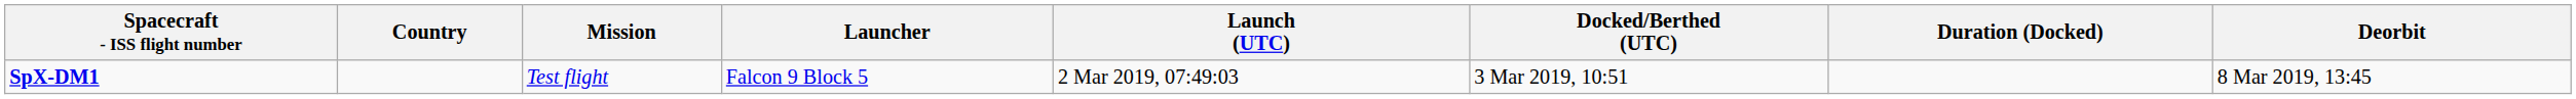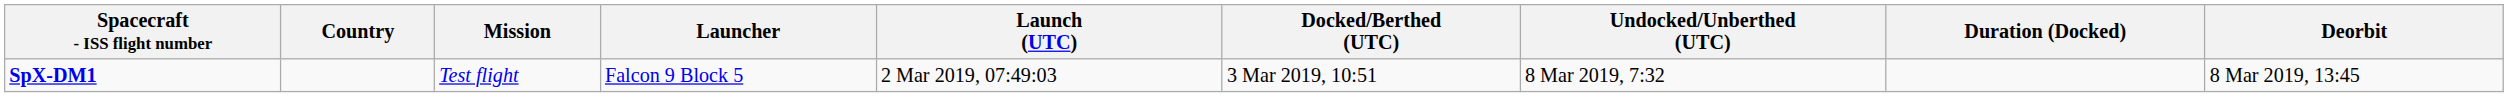+ column: Undocked/Unberthed (UTC) | 8 Mar 2019, 7:32
